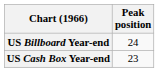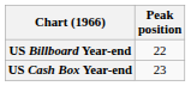US Billboard Year-end | Peak position: 24 -> 22
